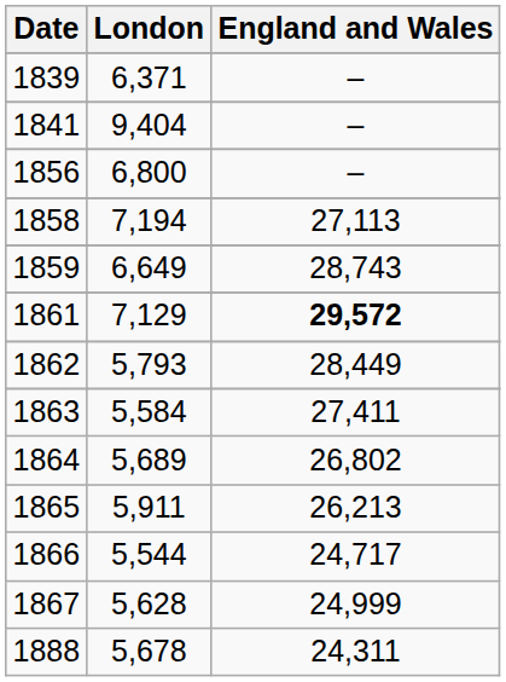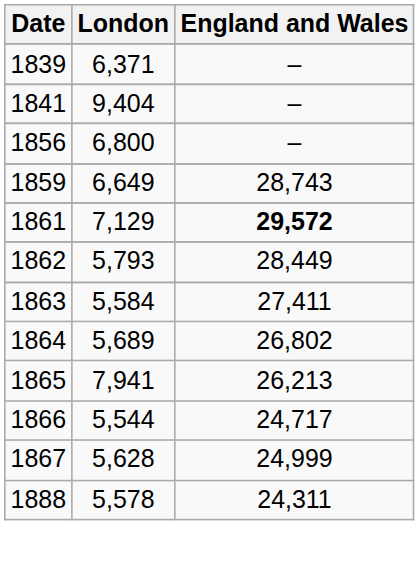- row: 1858 | 7,194 | 27,113
1865 | London: 5,911 -> 7,941
1888 | London: 5,678 -> 5,578
